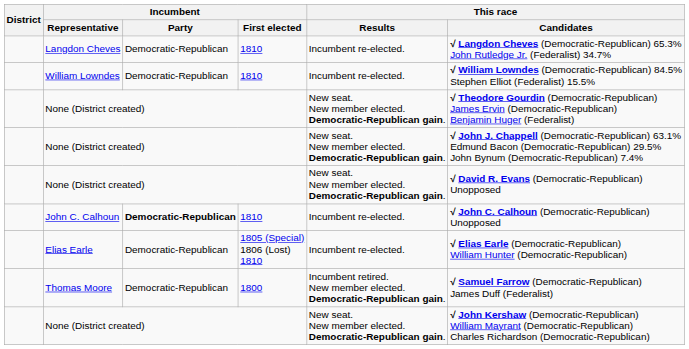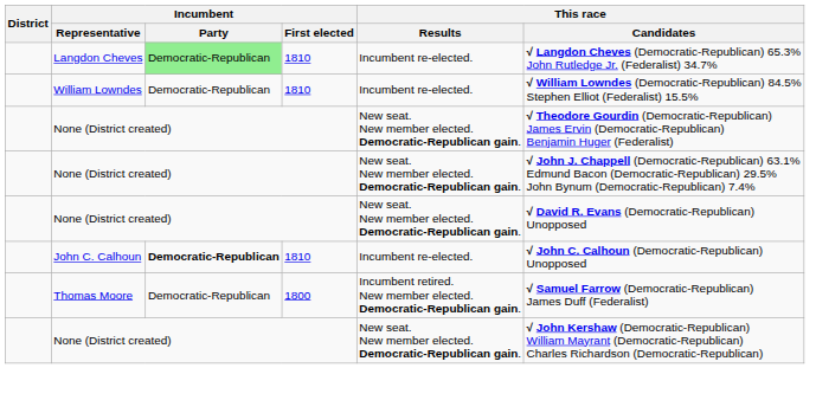Langdon Cheves | Incumbent / Party: no background -> lightgreen background
- row: Elias Earle | Democratic-Republican | 1805 (Special) 1806 (Lost) 1810 | Incumbent re-elected. | √ Elias Earle (Democratic-Republican) William Hunter (Democratic-Republican)
